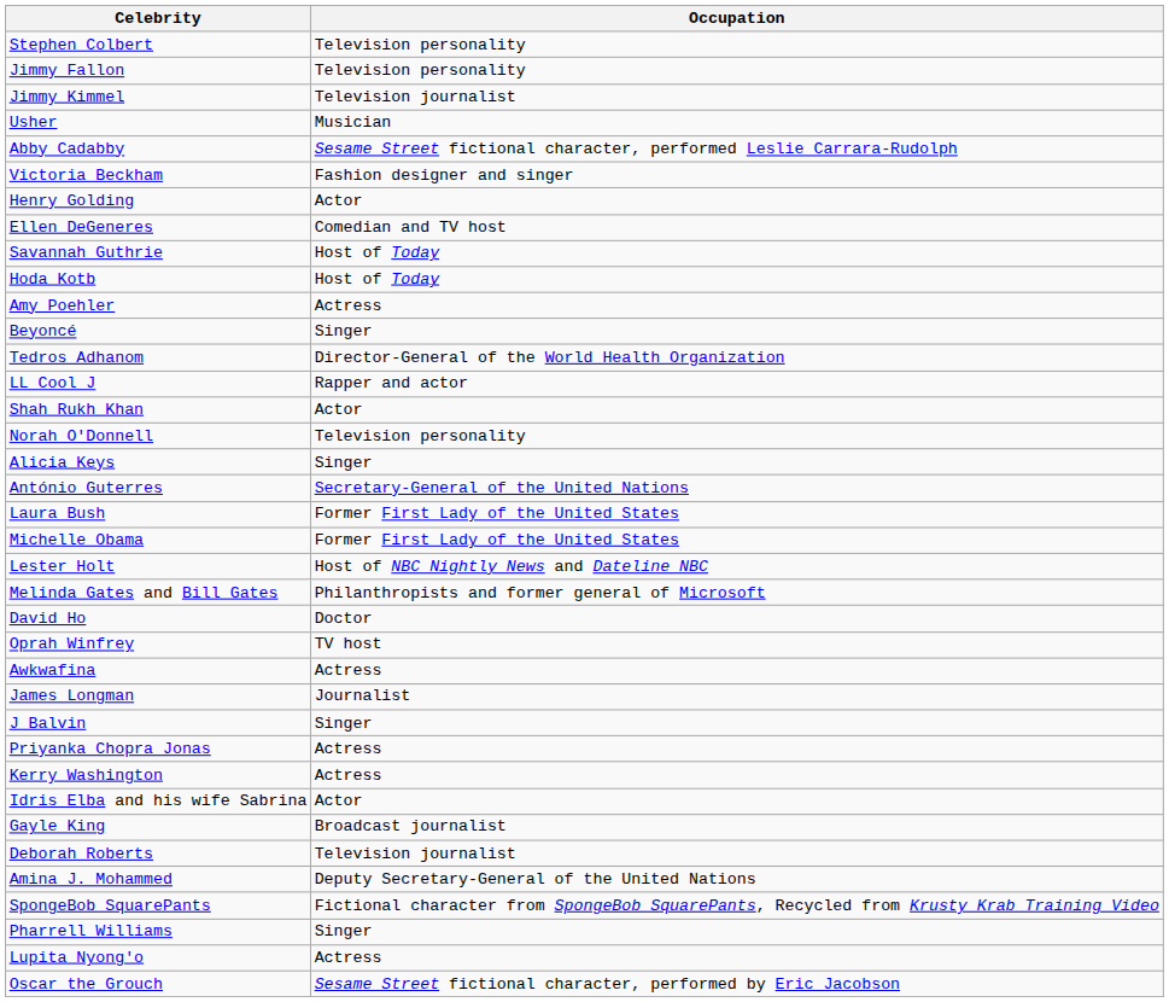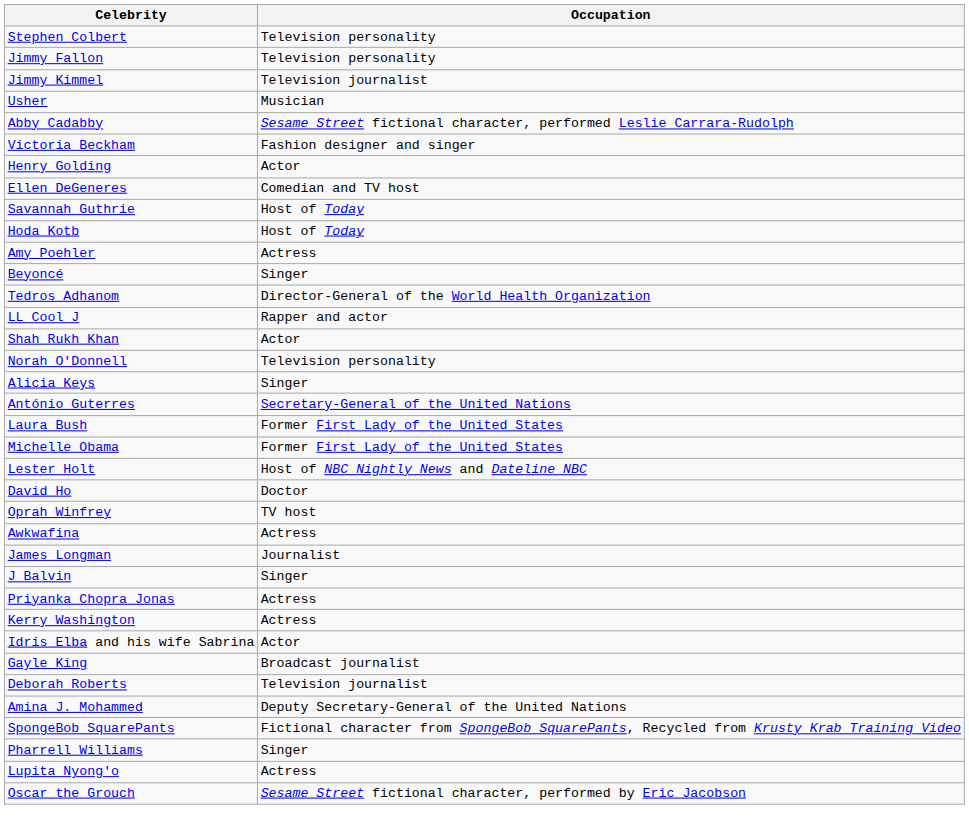- row: Melinda Gates and Bill Gates | Philanthropists and former general of Microsoft
